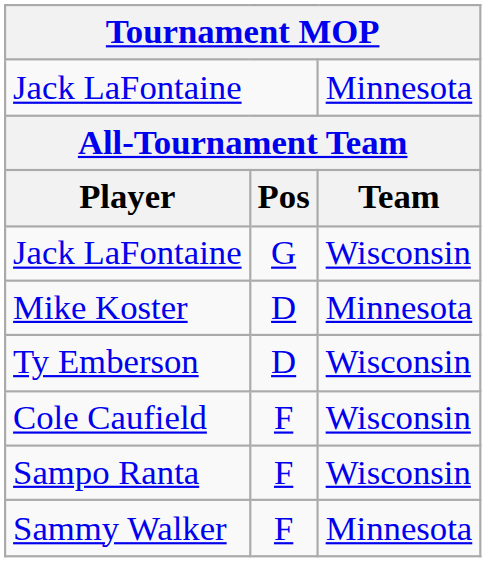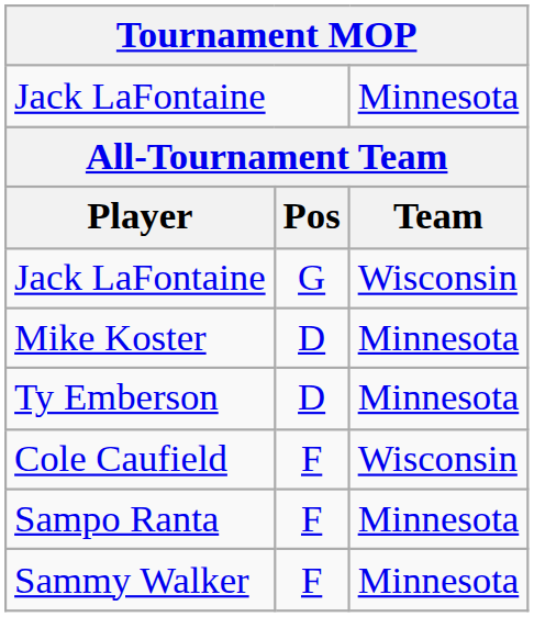Ty Emberson | column 3: Wisconsin -> Minnesota
Sampo Ranta | column 3: Wisconsin -> Minnesota
